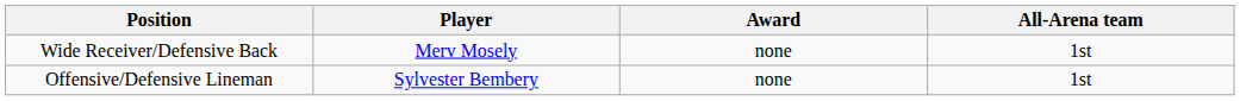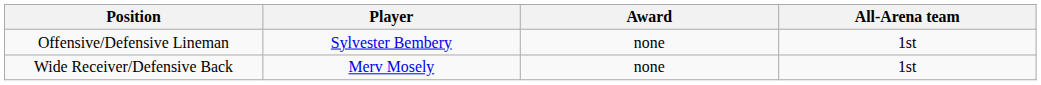rows swapped: Offensive/Defensive Lineman <-> Wide Receiver/Defensive Back
